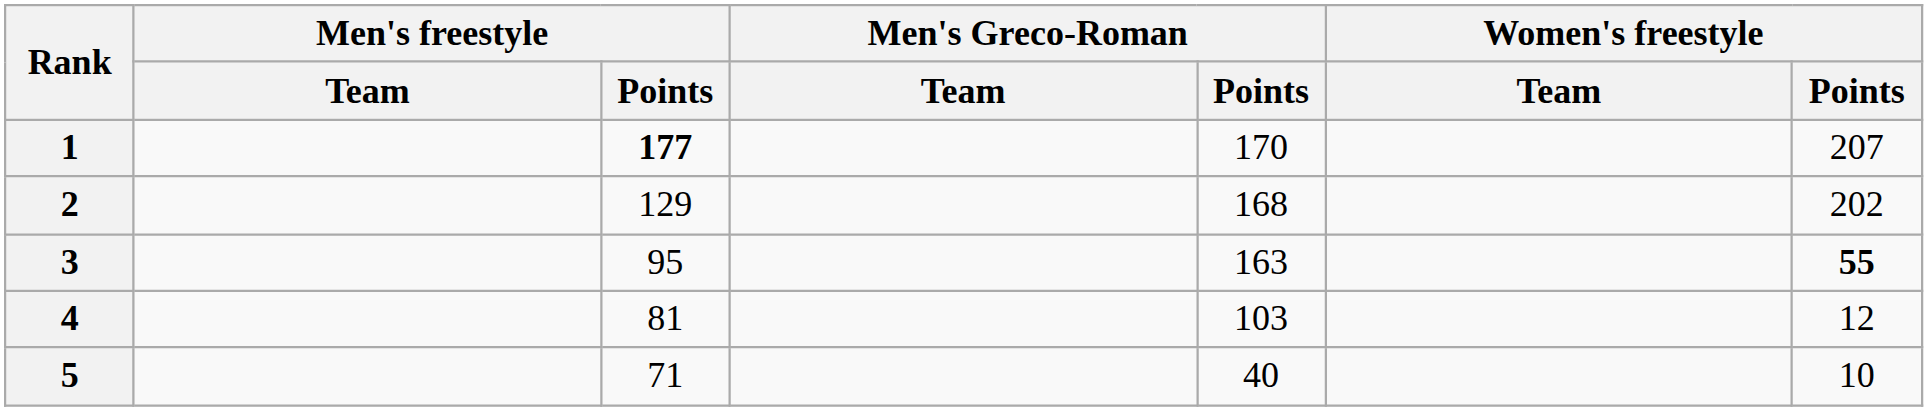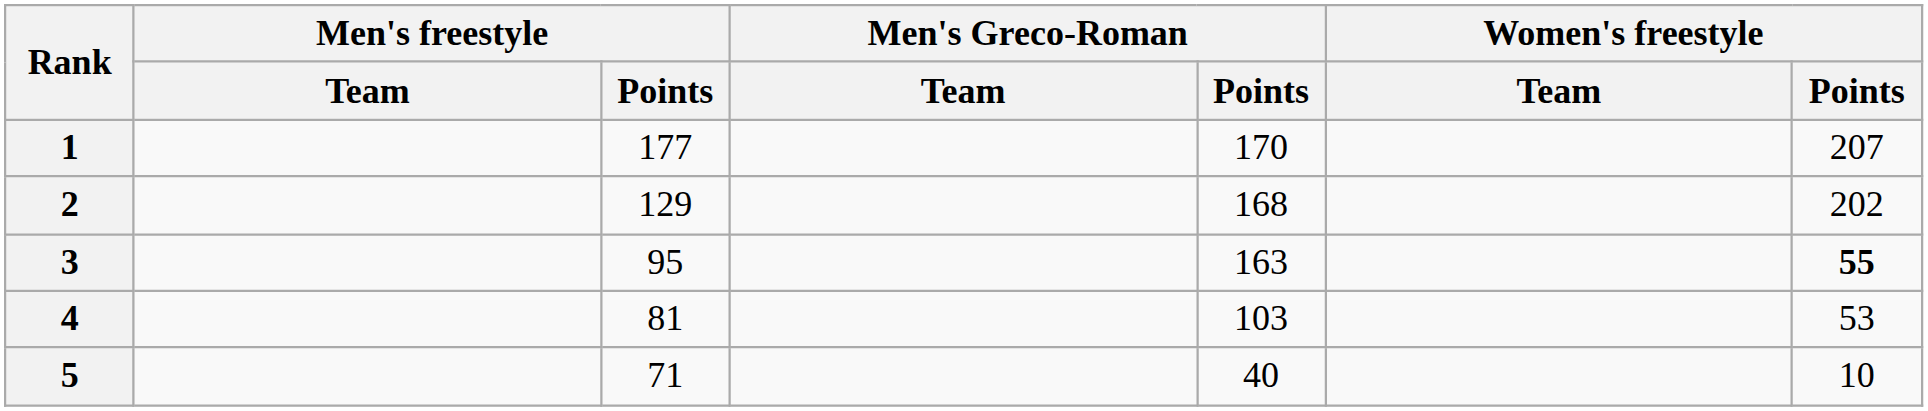1 | Men's freestyle / Points: bold -> normal
4 | Women's freestyle / Points: 12 -> 53
